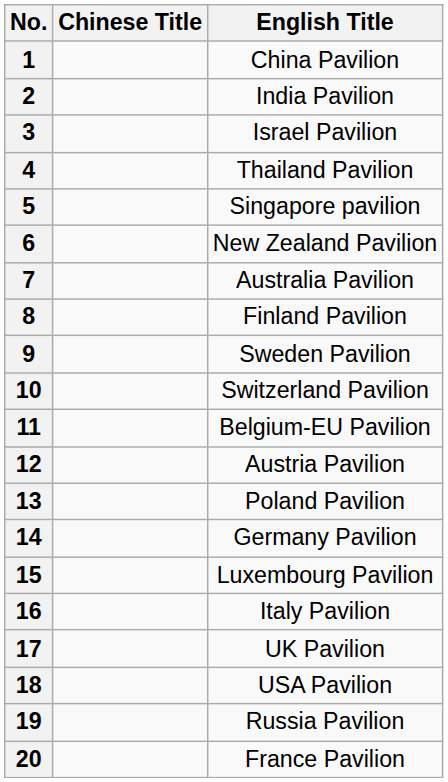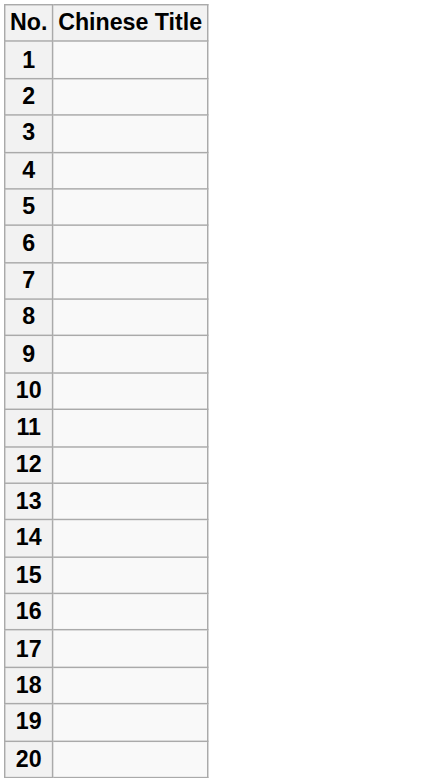- column: English Title | China Pavilion | India Pavilion | Israel Pavilion | Thailand Pavilion | Singapore pavilion | New Zealand Pavilion | Australia Pavilion | Finland Pavilion | Sweden Pavilion | Switzerland Pavilion | Belgium-EU Pavilion | Austria Pavilion | Poland Pavilion | Germany Pavilion | Luxembourg Pavilion | Italy Pavilion | UK Pavilion | USA Pavilion | Russia Pavilion | France Pavilion
